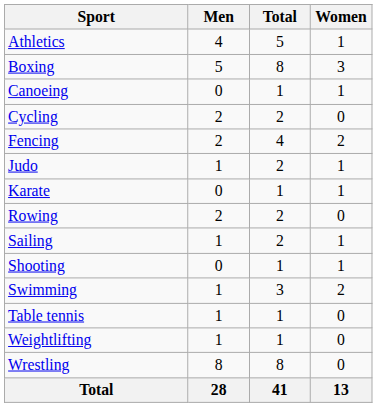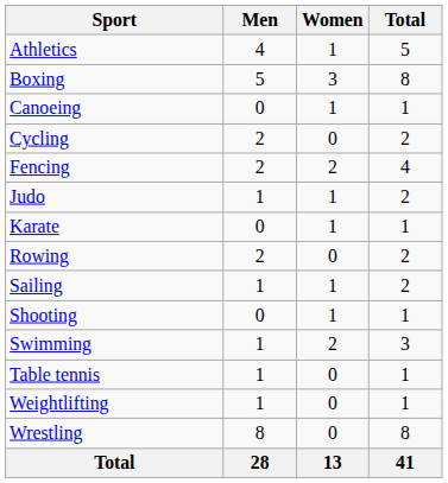columns swapped: Women <-> Total
